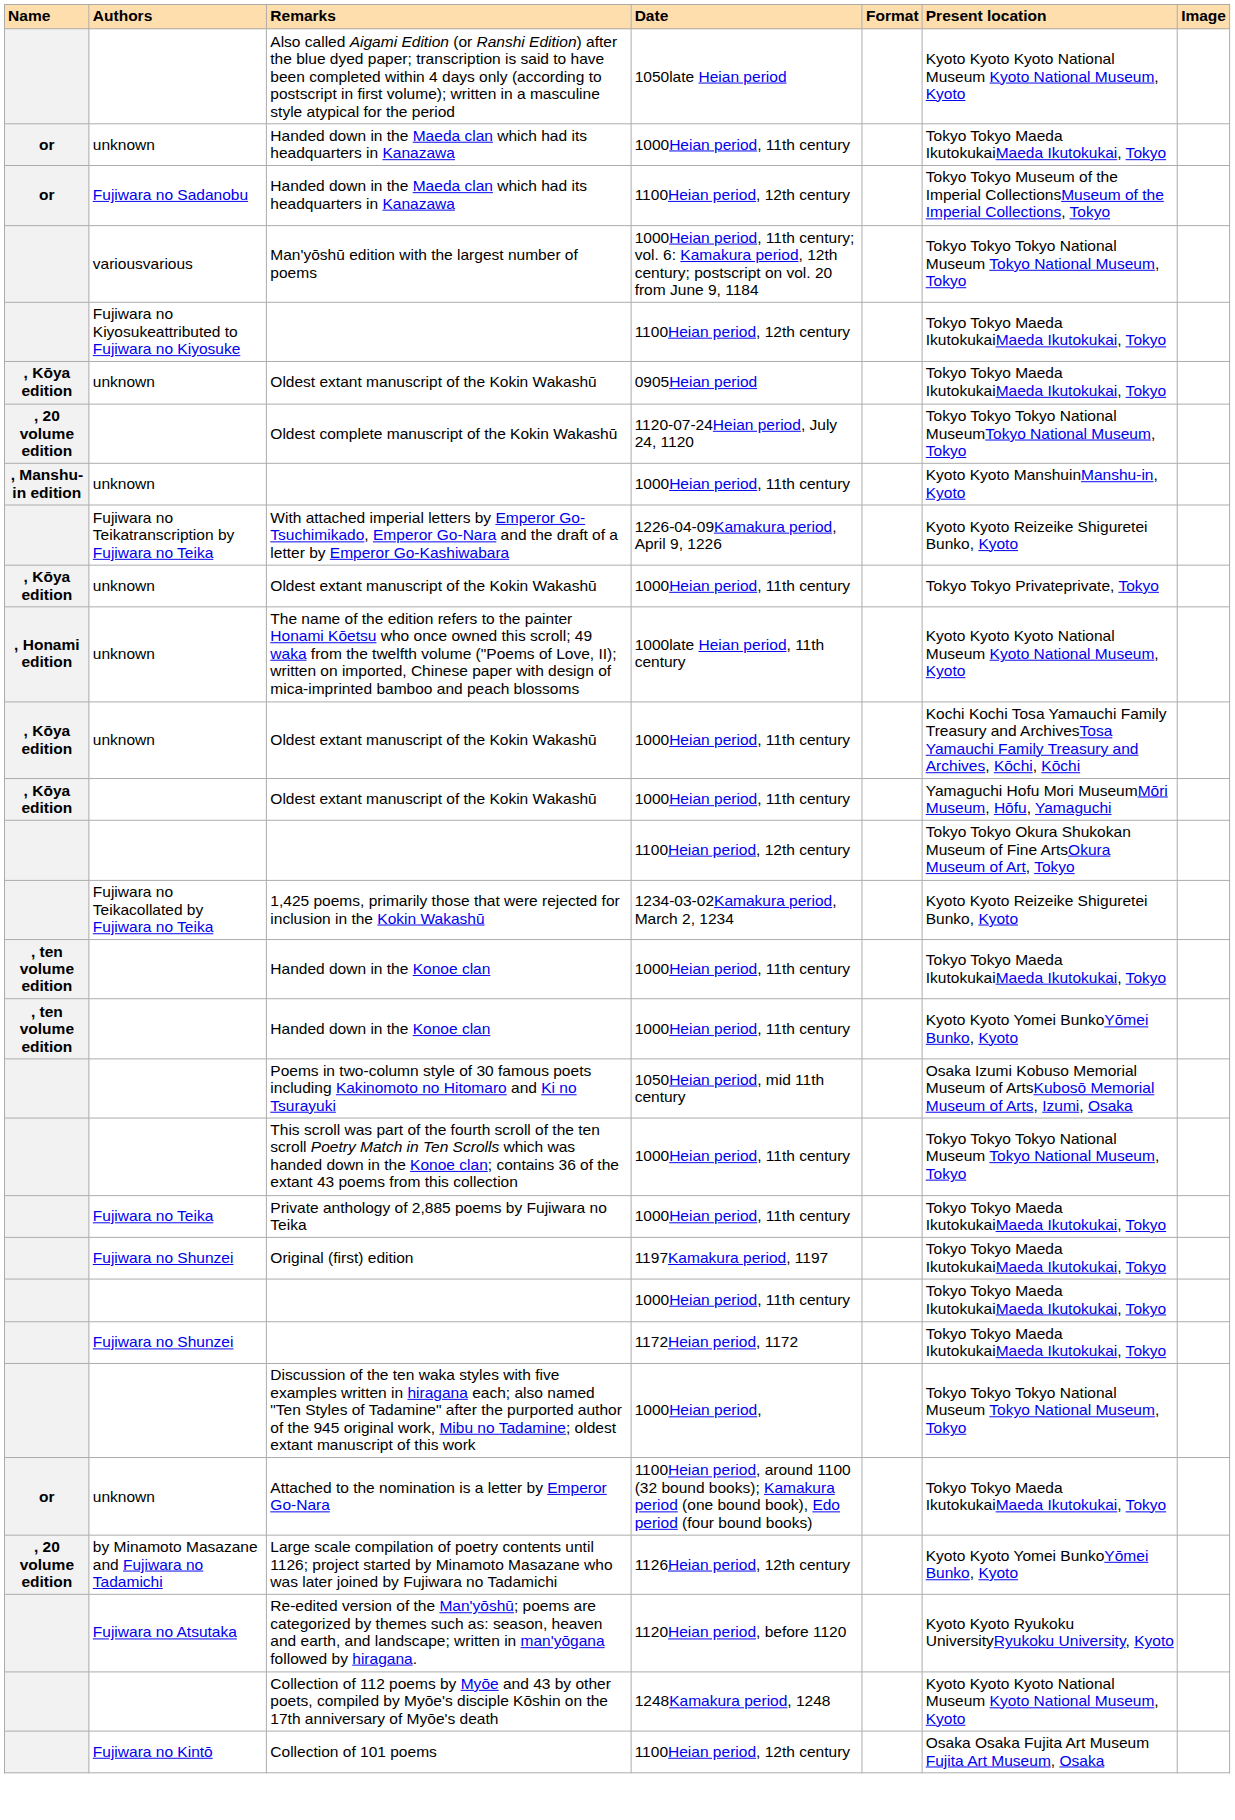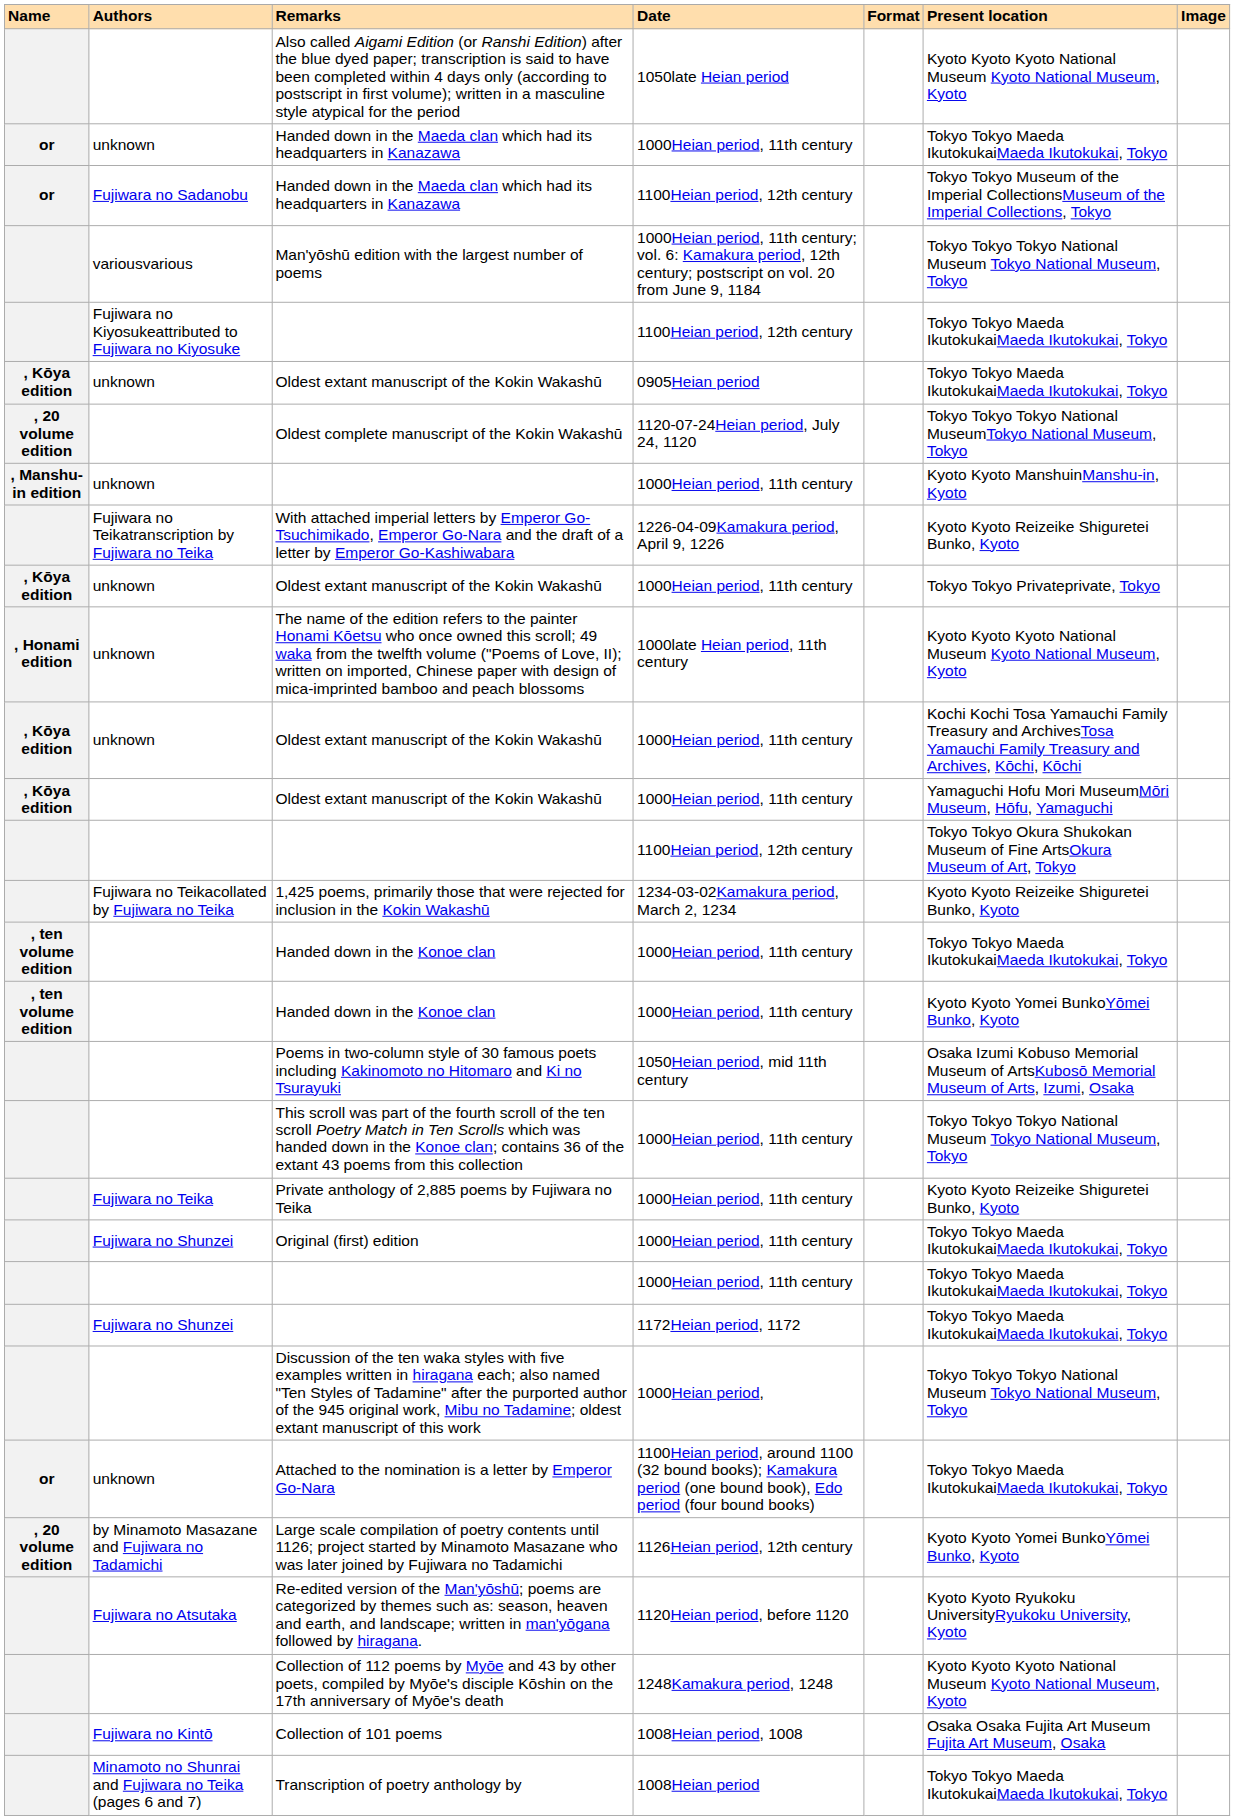Private anthology of 2,885 poems by Fujiwara no Teika | Present location: Tokyo Tokyo Maeda IkutokukaiMaeda Ikutokukai, Tokyo -> Kyoto Kyoto Reizeike Shiguretei Bunko, Kyoto
Original (first) edition | Date: 1197Kamakura period, 1197 -> 1000Heian period, 11th century
Collection of 101 poems | Date: 1100Heian period, 12th century -> 1008Heian period, 1008
+ row: Minamoto no Shunrai and Fujiwara no Teika (pages 6 and 7) | Transcription of poetry anthology by | 1008Heian period | Tokyo Tokyo Maeda IkutokukaiMaeda Ikutokukai, Tokyo
